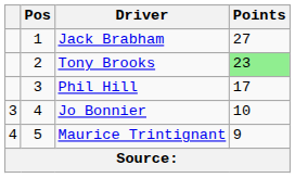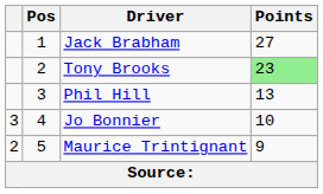Phil Hill | Points: 17 -> 13
Maurice Trintignant | column 1: 4 -> 2
